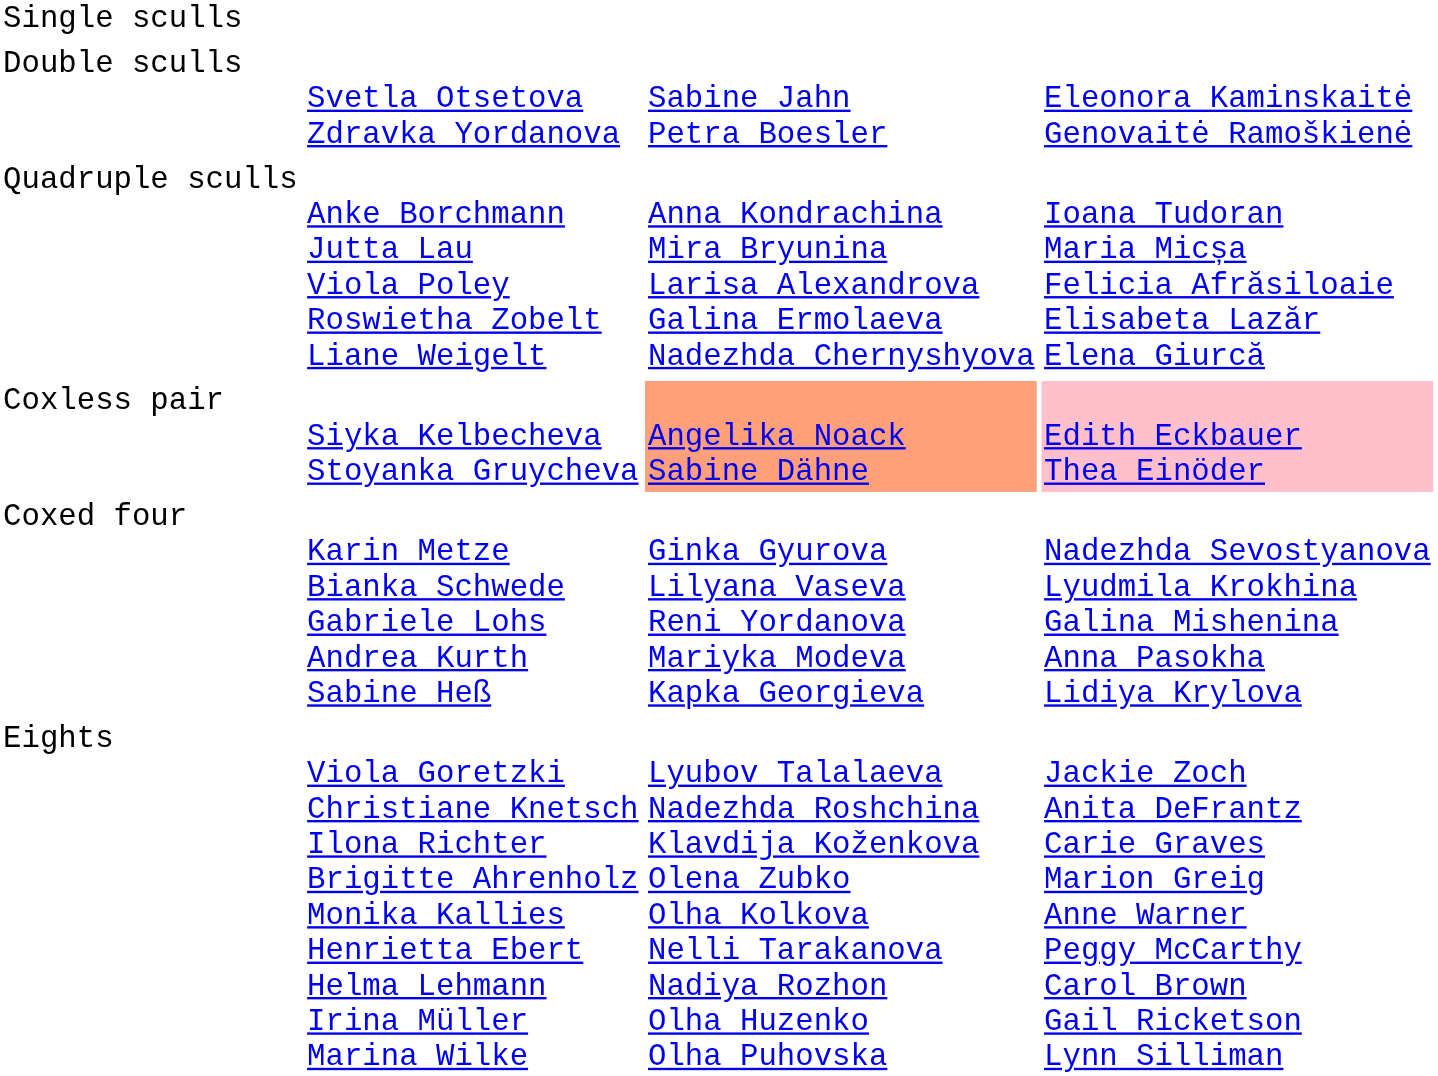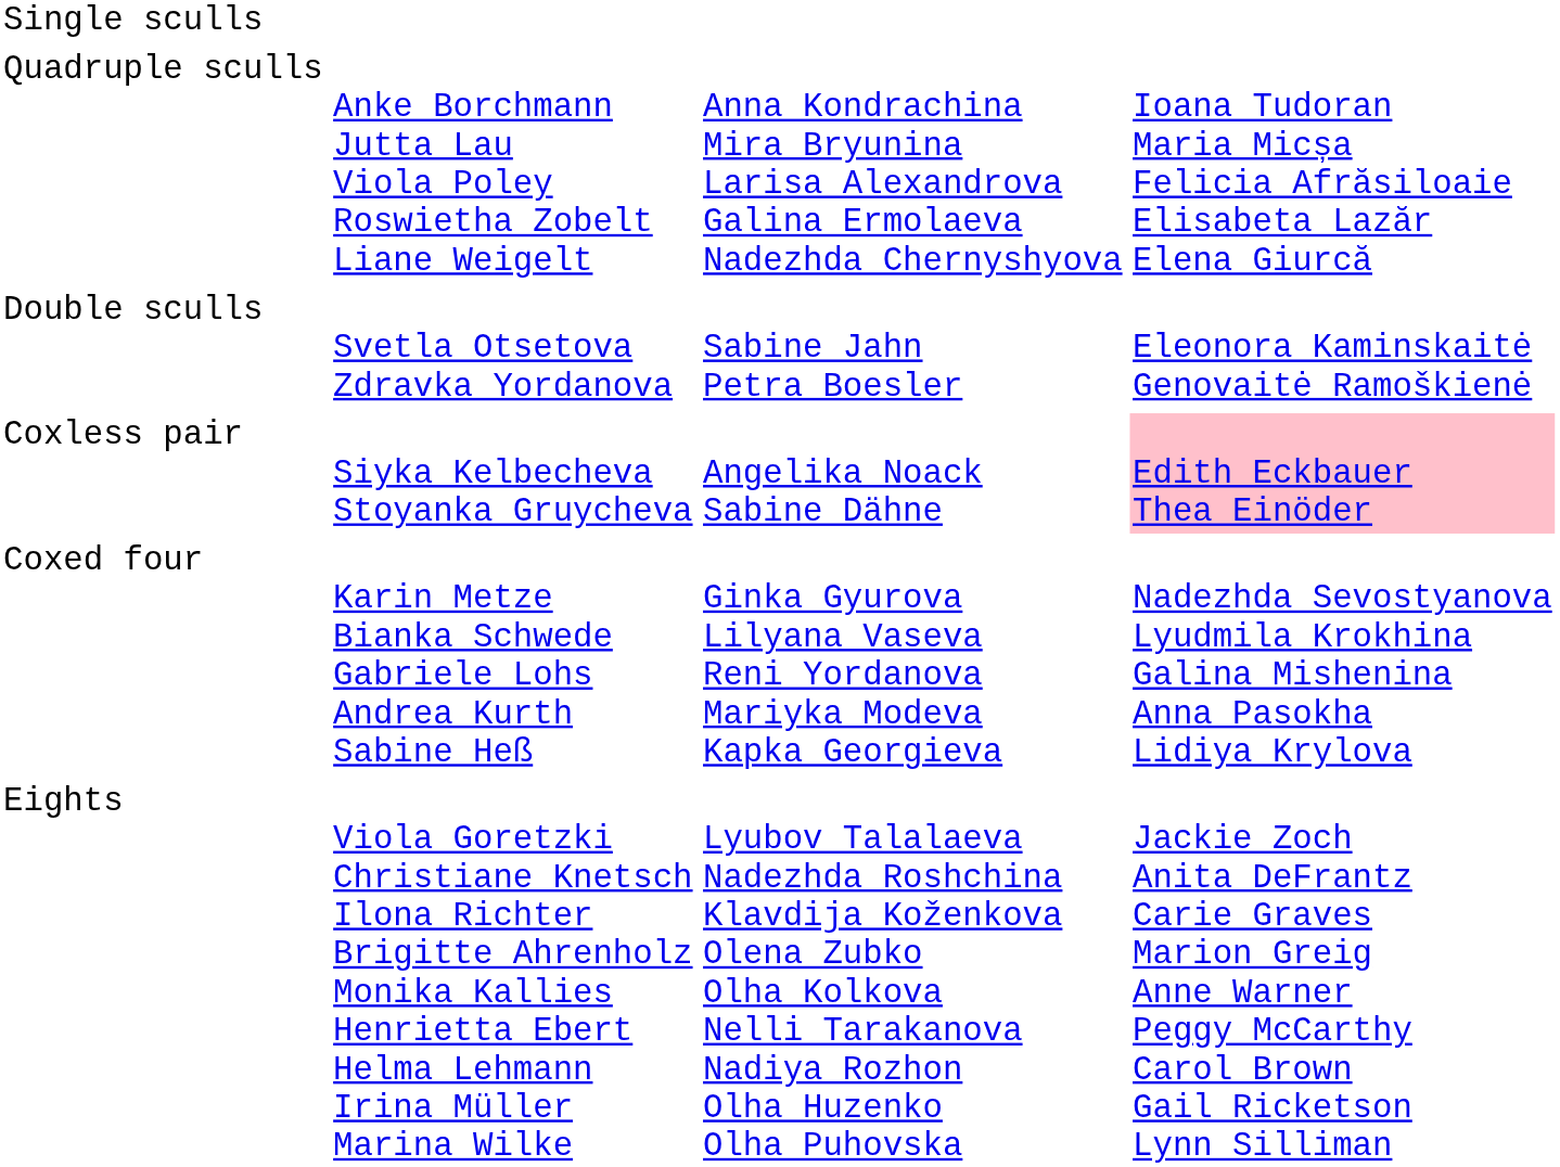rows swapped: Double sculls <-> Quadruple sculls
Coxless pair | column 3: lightsalmon background -> no background
